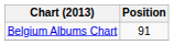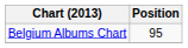Belgium Albums Chart | Position: 91 -> 95
